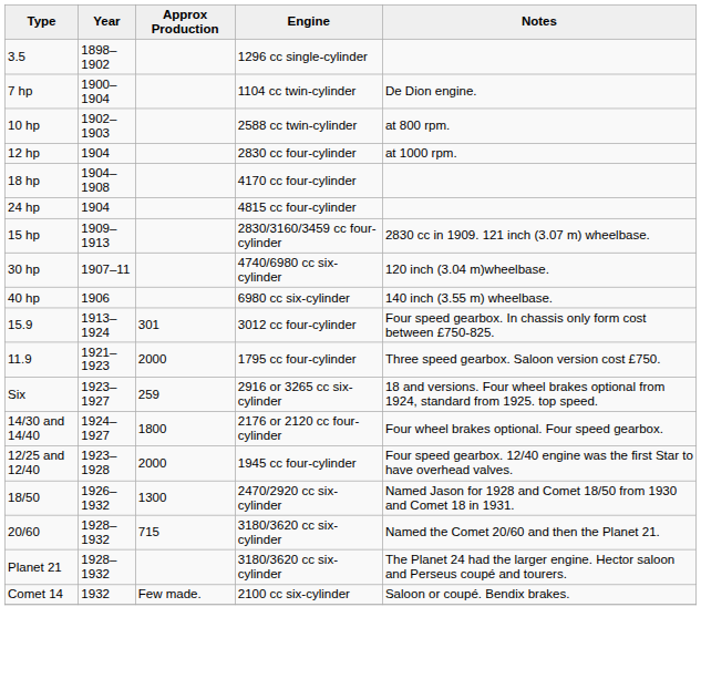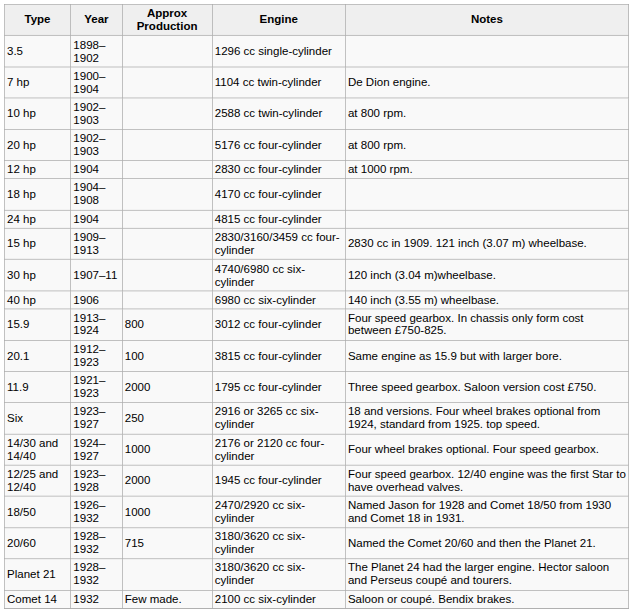+ row: 20 hp | 1902–1903 | 5176 cc four-cylinder | at 800 rpm.
15.9 | Approx Production: 301 -> 800
+ row: 20.1 | 1912–1923 | 100 | 3815 cc four-cylinder | Same engine as 15.9 but with larger bore.
Six | Approx Production: 259 -> 250
14/30 and 14/40 | Approx Production: 1800 -> 1000
18/50 | Approx Production: 1300 -> 1000
